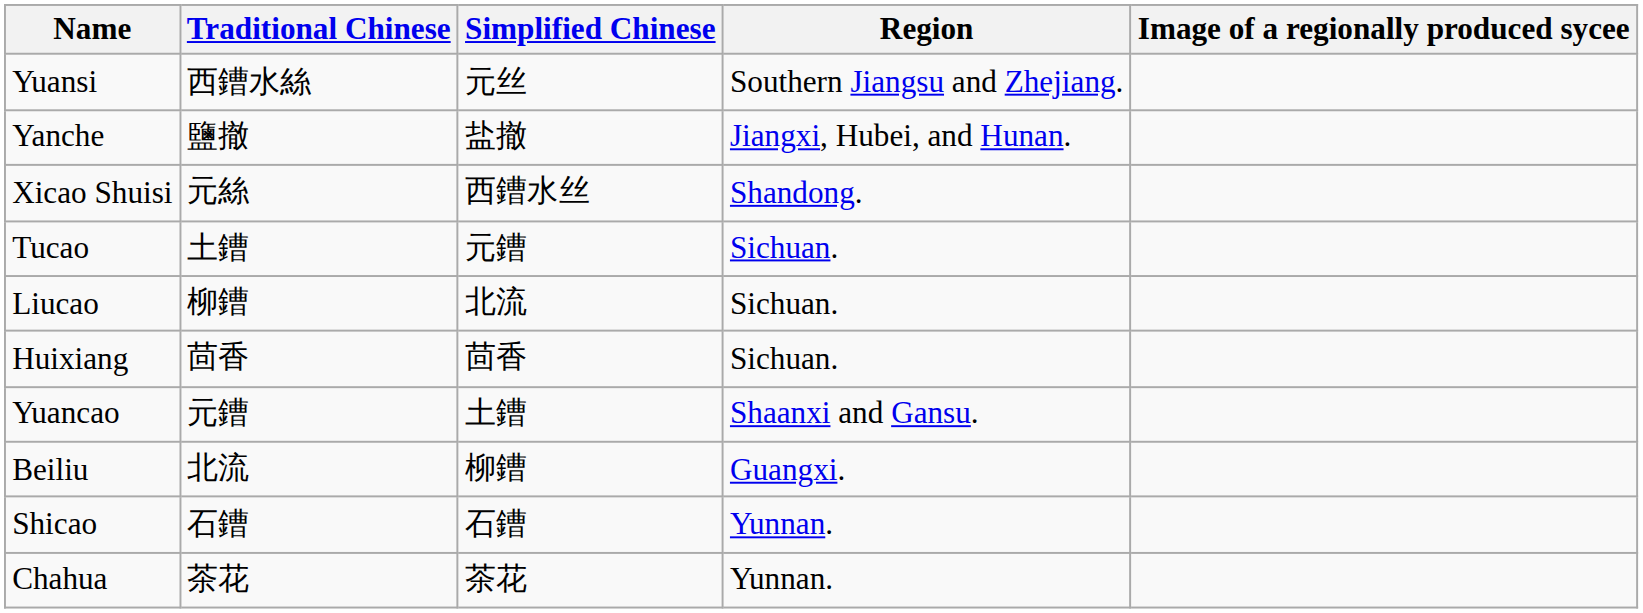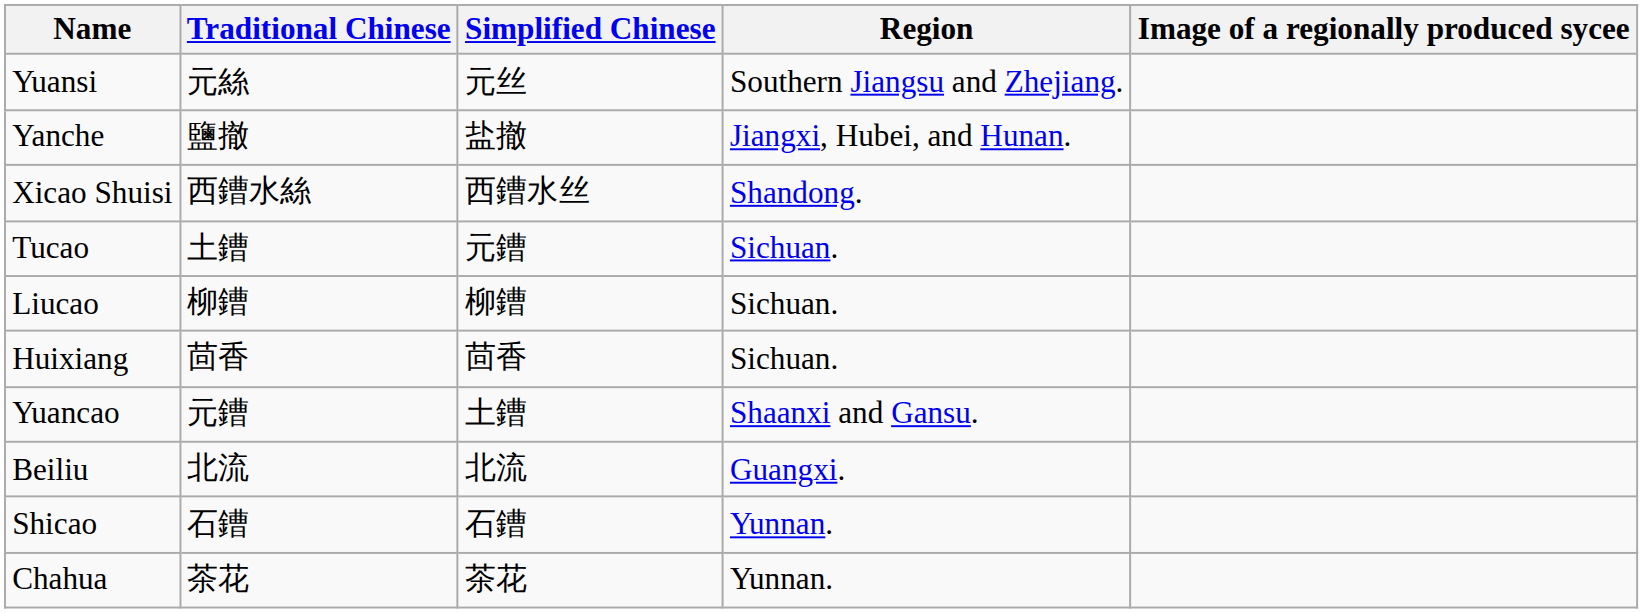Yuansi | Traditional Chinese: 西鏪水絲 -> 元絲
Xicao Shuisi | Traditional Chinese: 元絲 -> 西鏪水絲
Liucao | Simplified Chinese: 北流 -> 柳鏪
Beiliu | Simplified Chinese: 柳鏪 -> 北流
